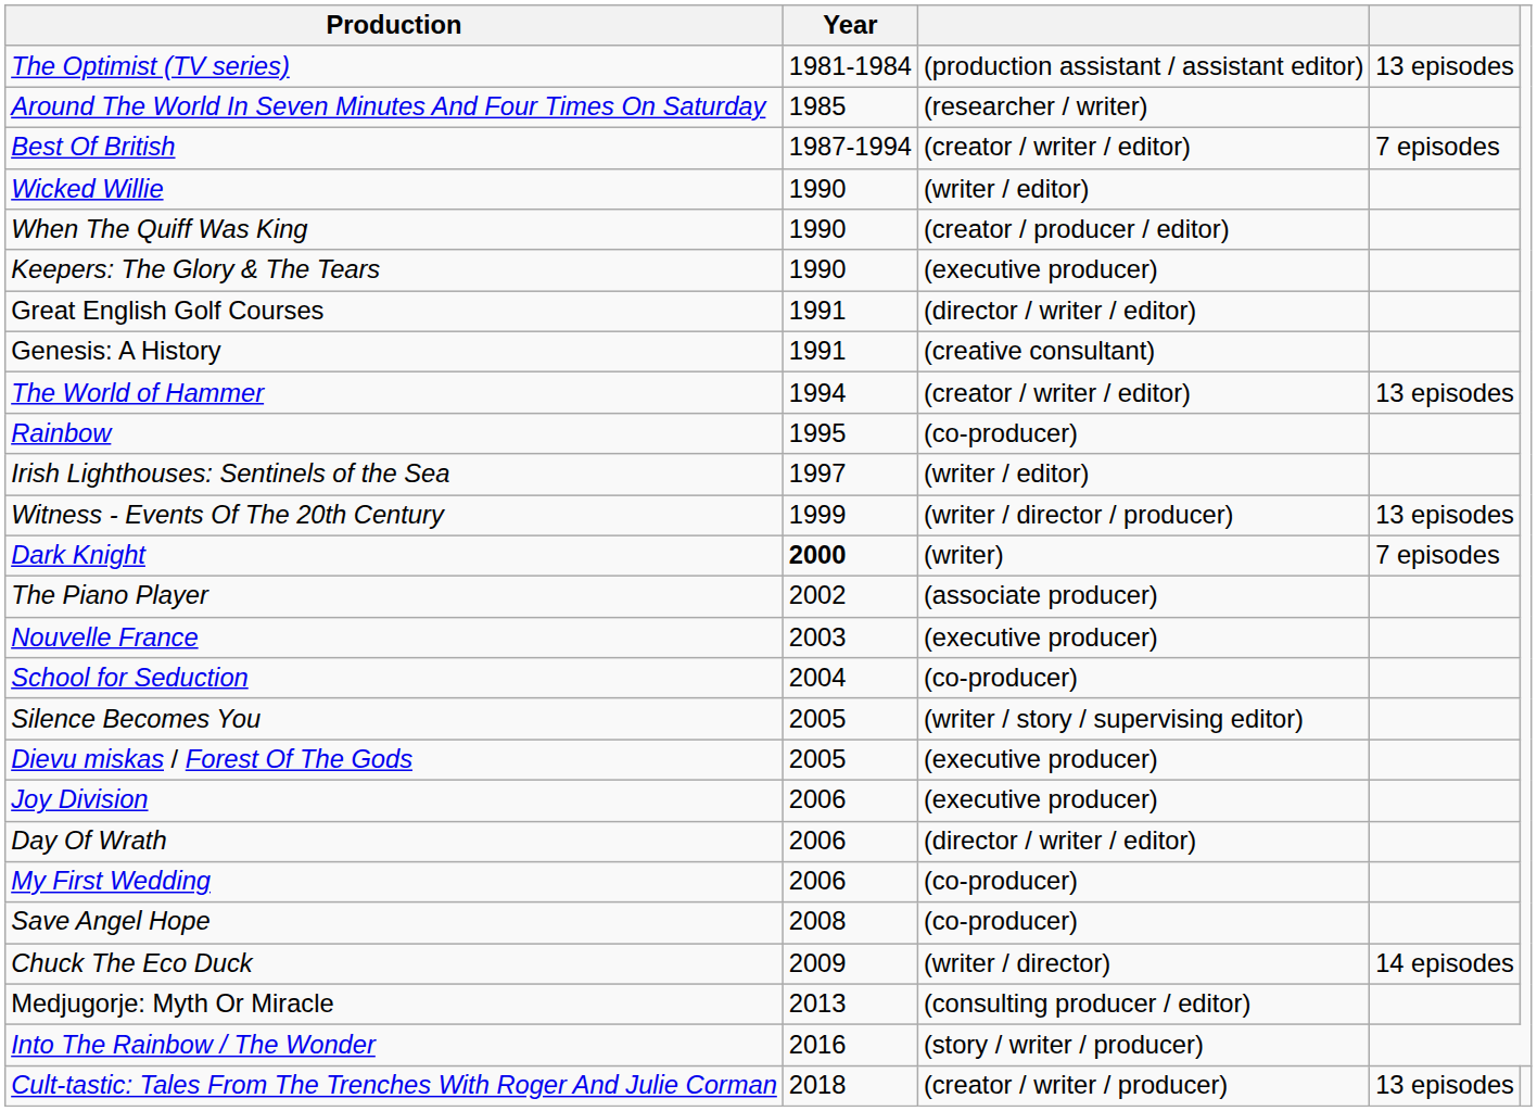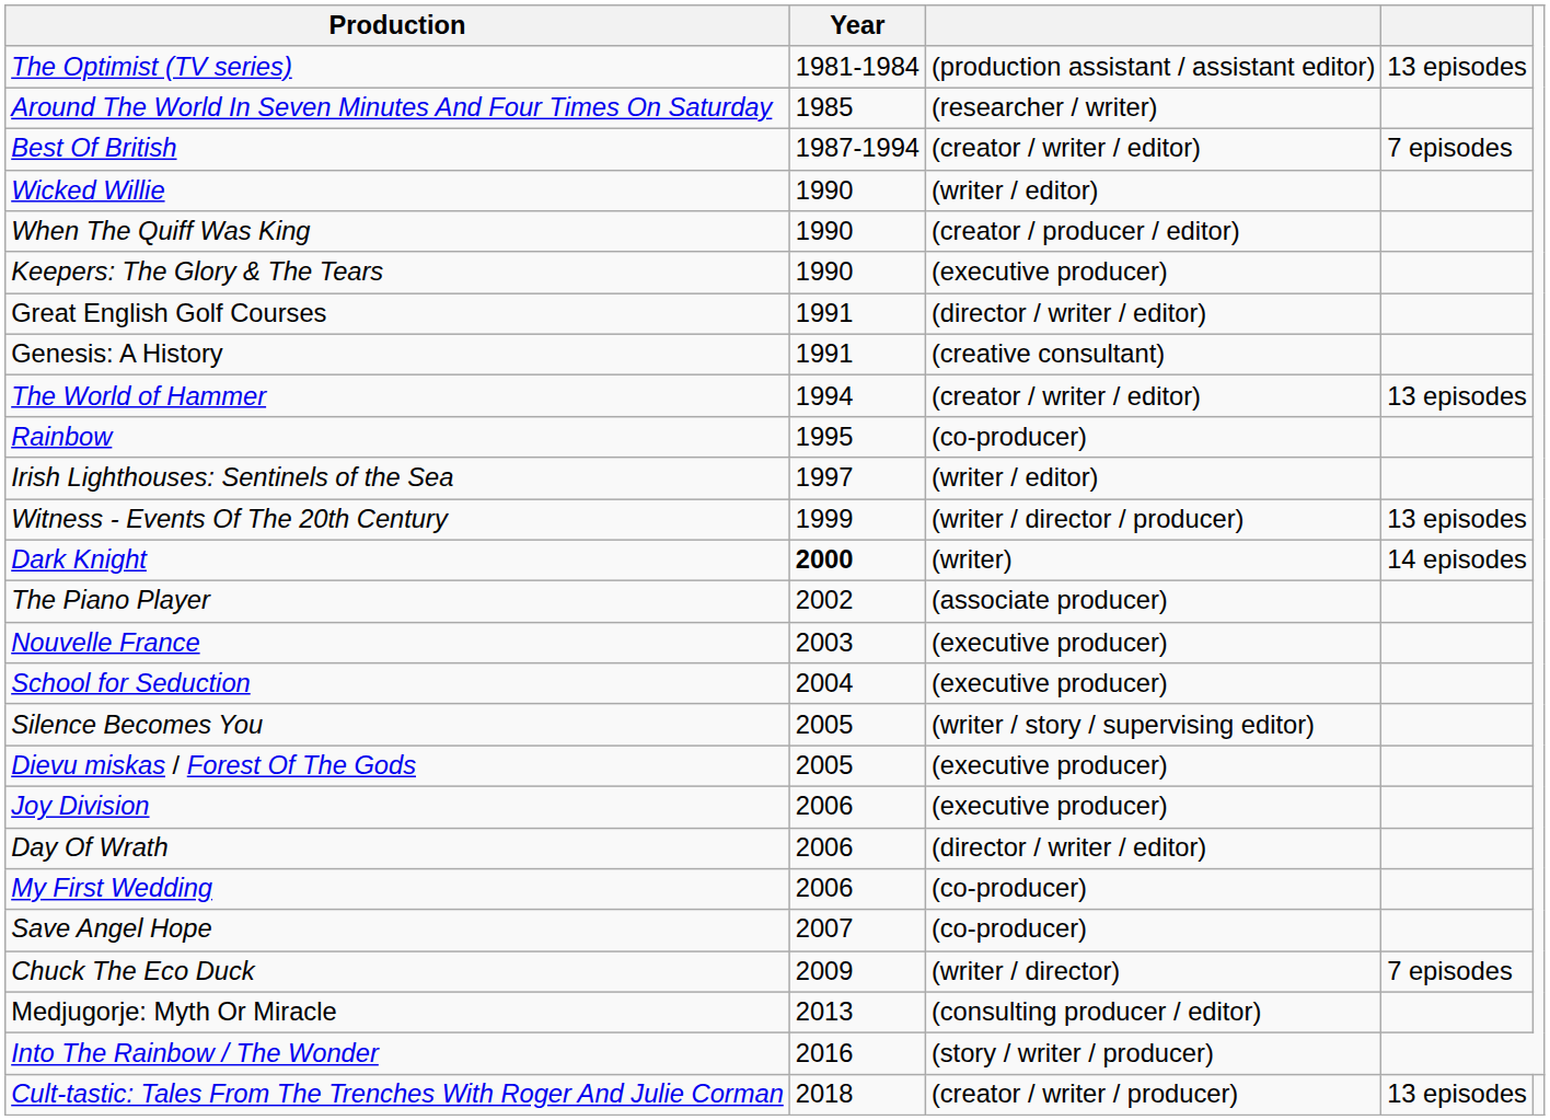Dark Knight | column 4: 7 episodes -> 14 episodes
School for Seduction | column 3: (co-producer) -> (executive producer)
Save Angel Hope | Year: 2008 -> 2007
Chuck The Eco Duck | column 4: 14 episodes -> 7 episodes
